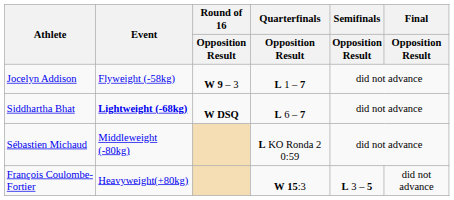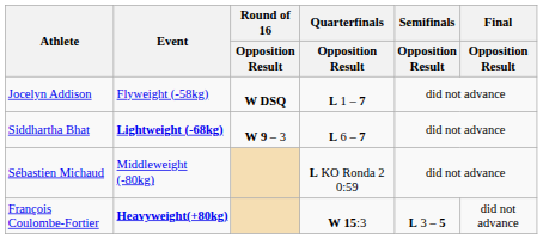Jocelyn Addison | Round of 16 / Opposition Result: W 9 – 3 -> W DSQ
Siddhartha Bhat | Round of 16 / Opposition Result: W DSQ -> W 9 – 3
François Coulombe-Fortier | Event: normal -> bold
